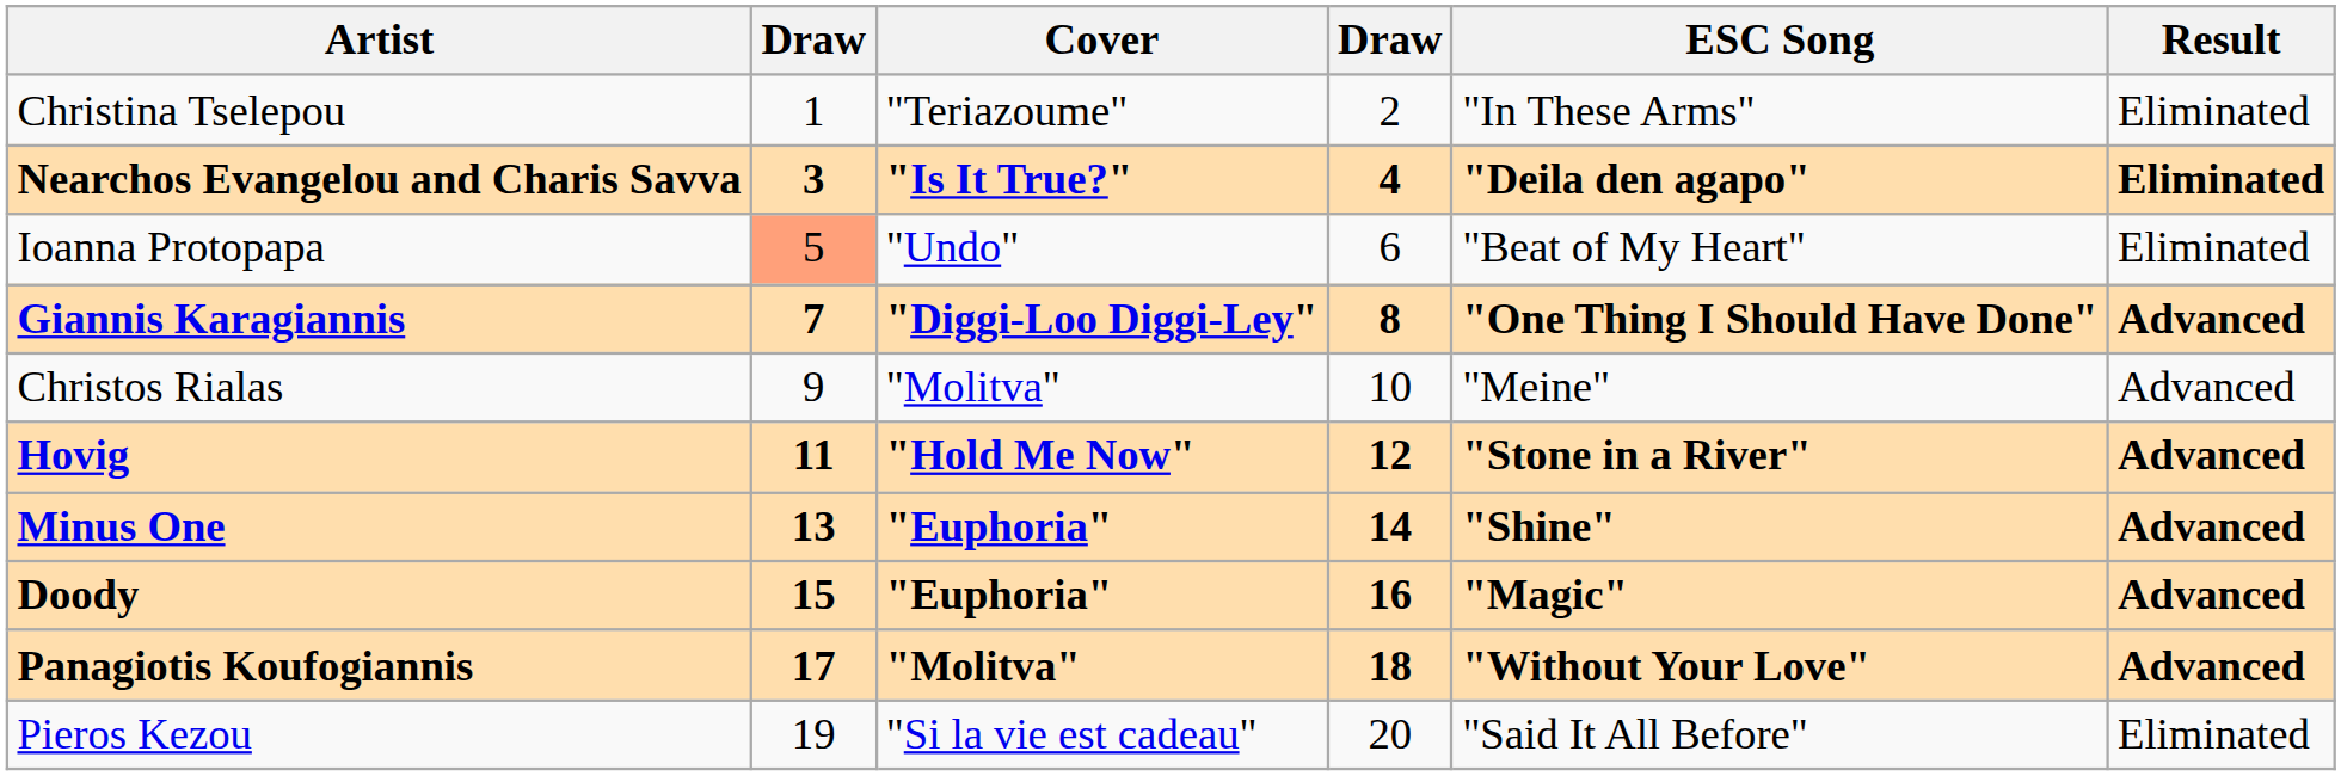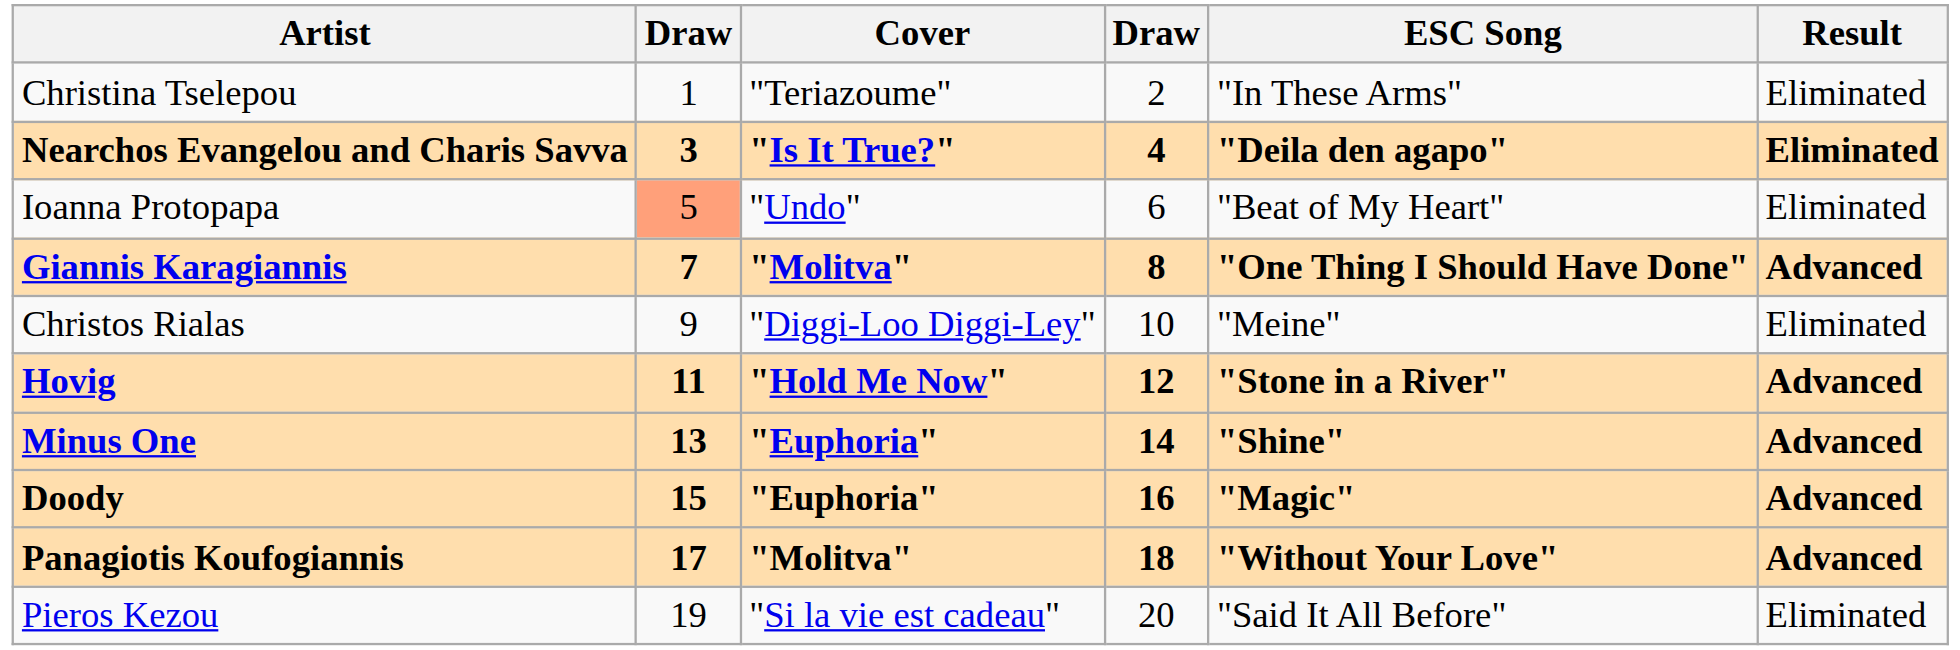Giannis Karagiannis | Cover: "Diggi-Loo Diggi-Ley" -> "Molitva"
Christos Rialas | Cover: "Molitva" -> "Diggi-Loo Diggi-Ley"
Christos Rialas | Result: Advanced -> Eliminated
